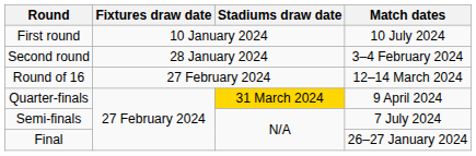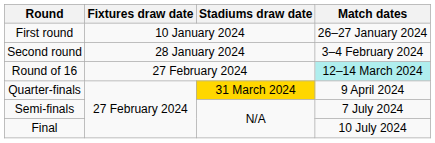First round | Match dates: 10 July 2024 -> 26–27 January 2024
Round of 16 | Match dates: no background -> paleturquoise background
Final | Match dates: 26–27 January 2024 -> 10 July 2024
